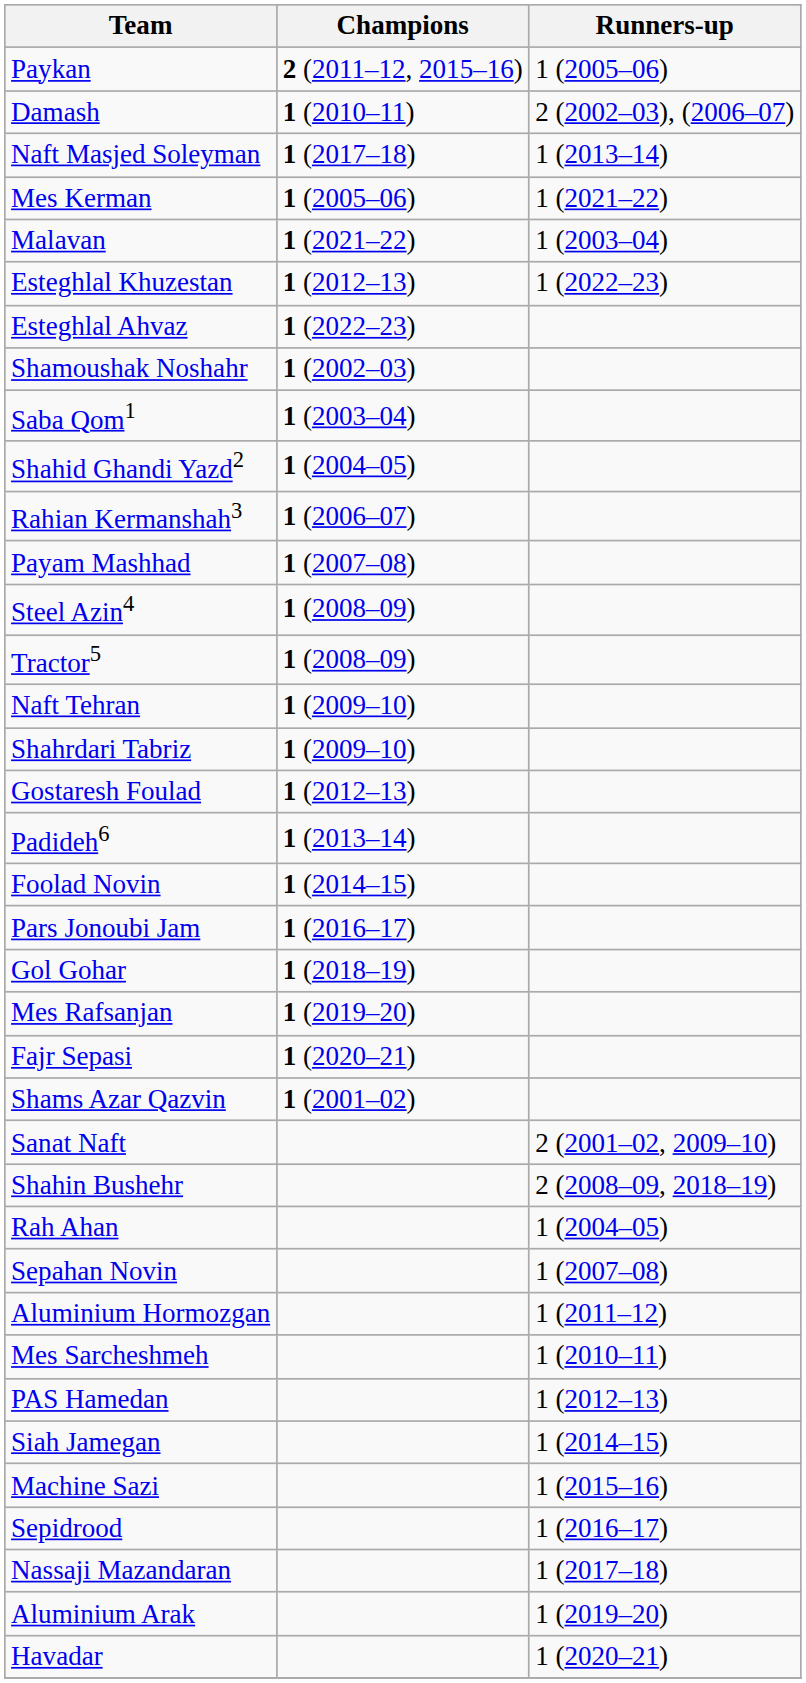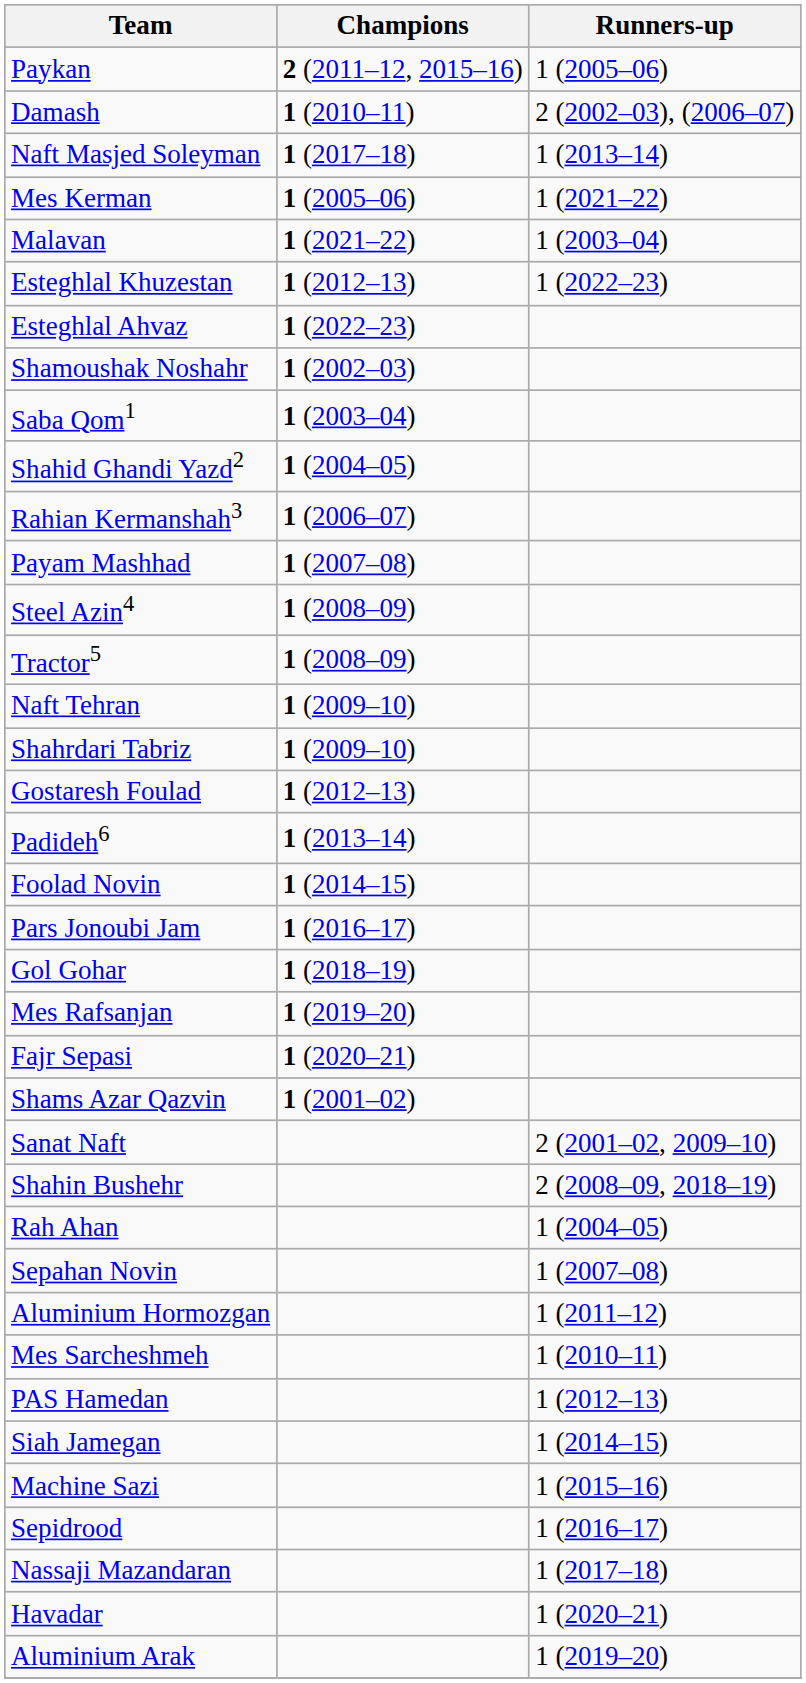rows swapped: Aluminium Arak <-> Havadar
